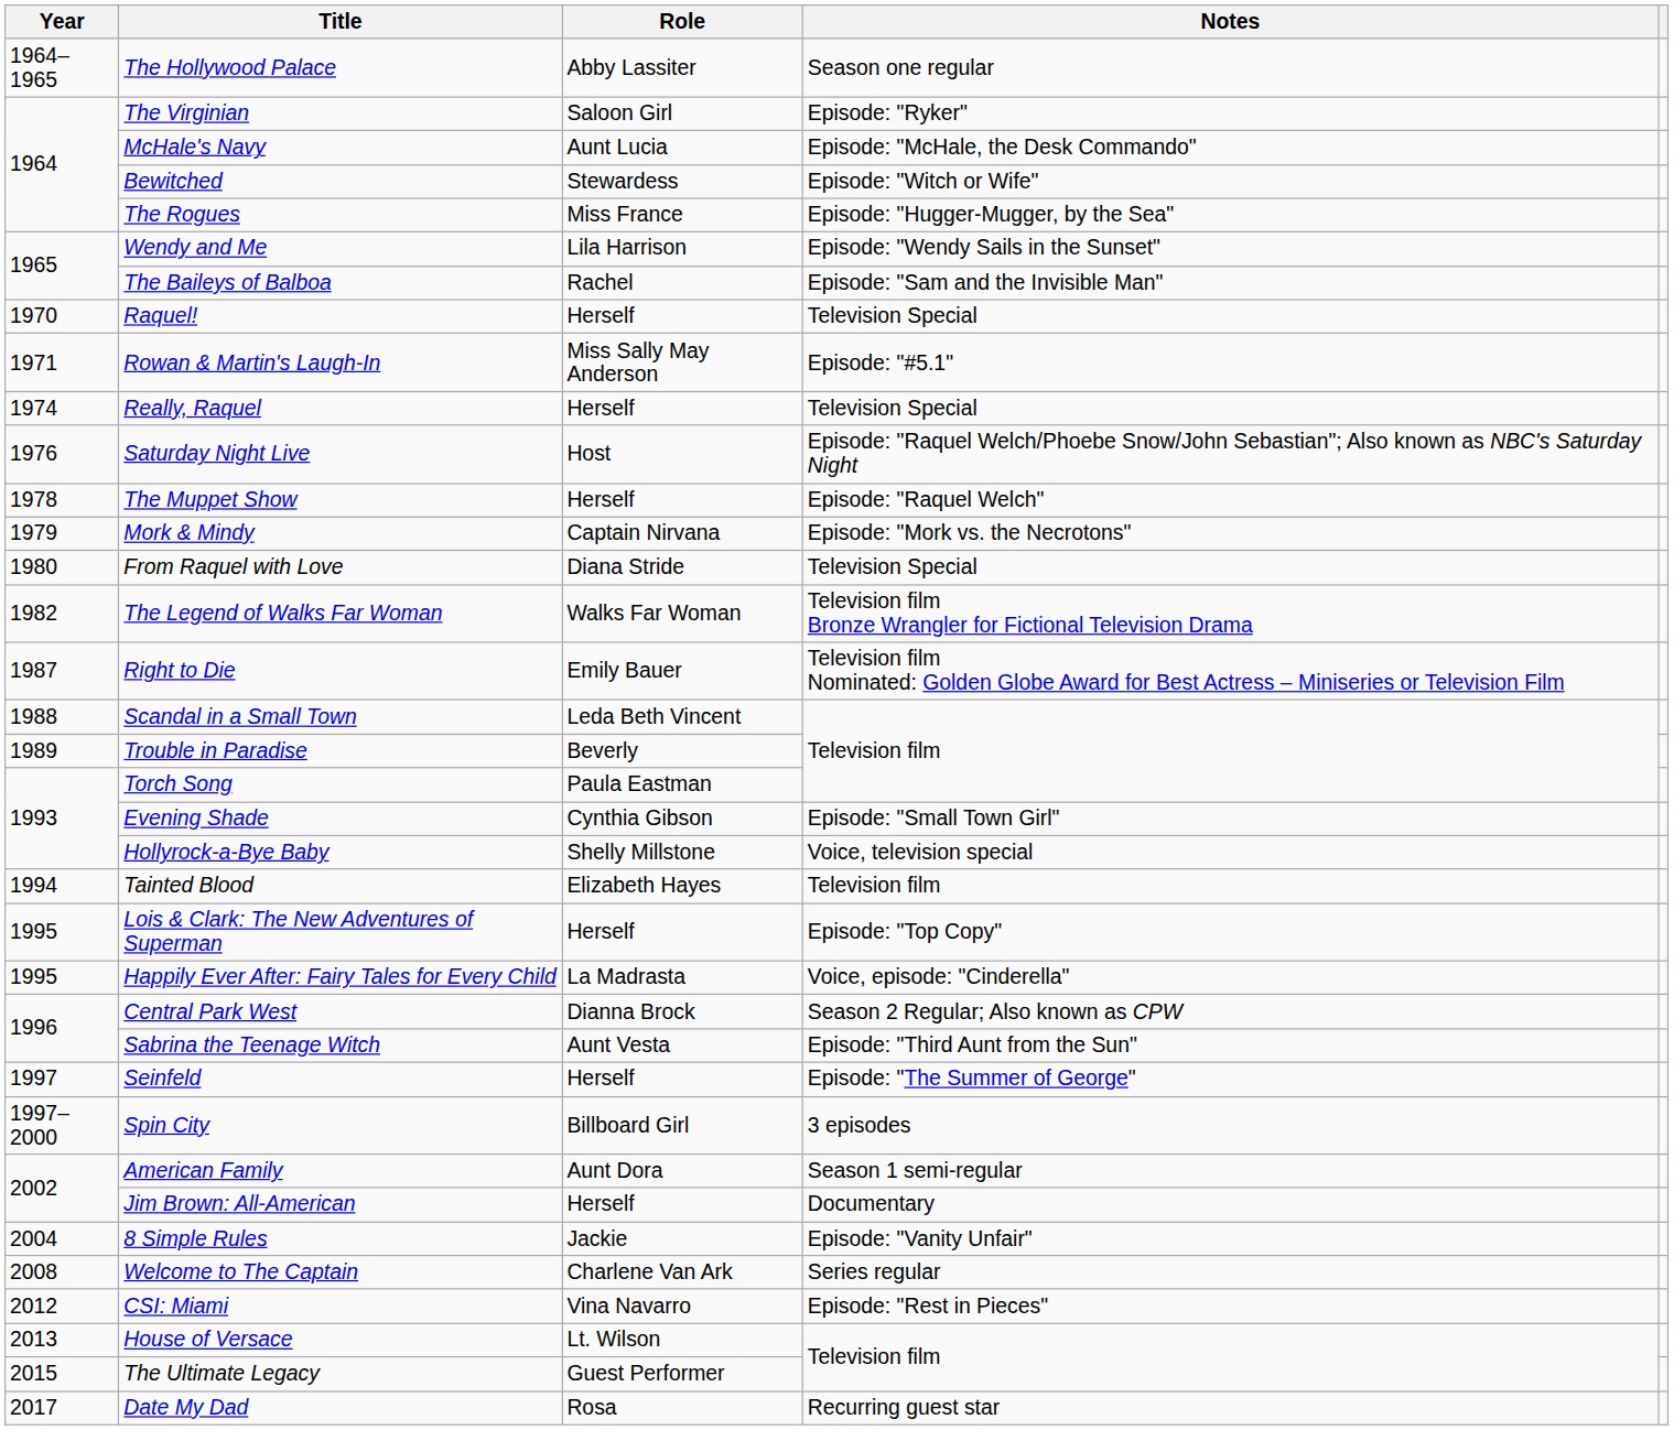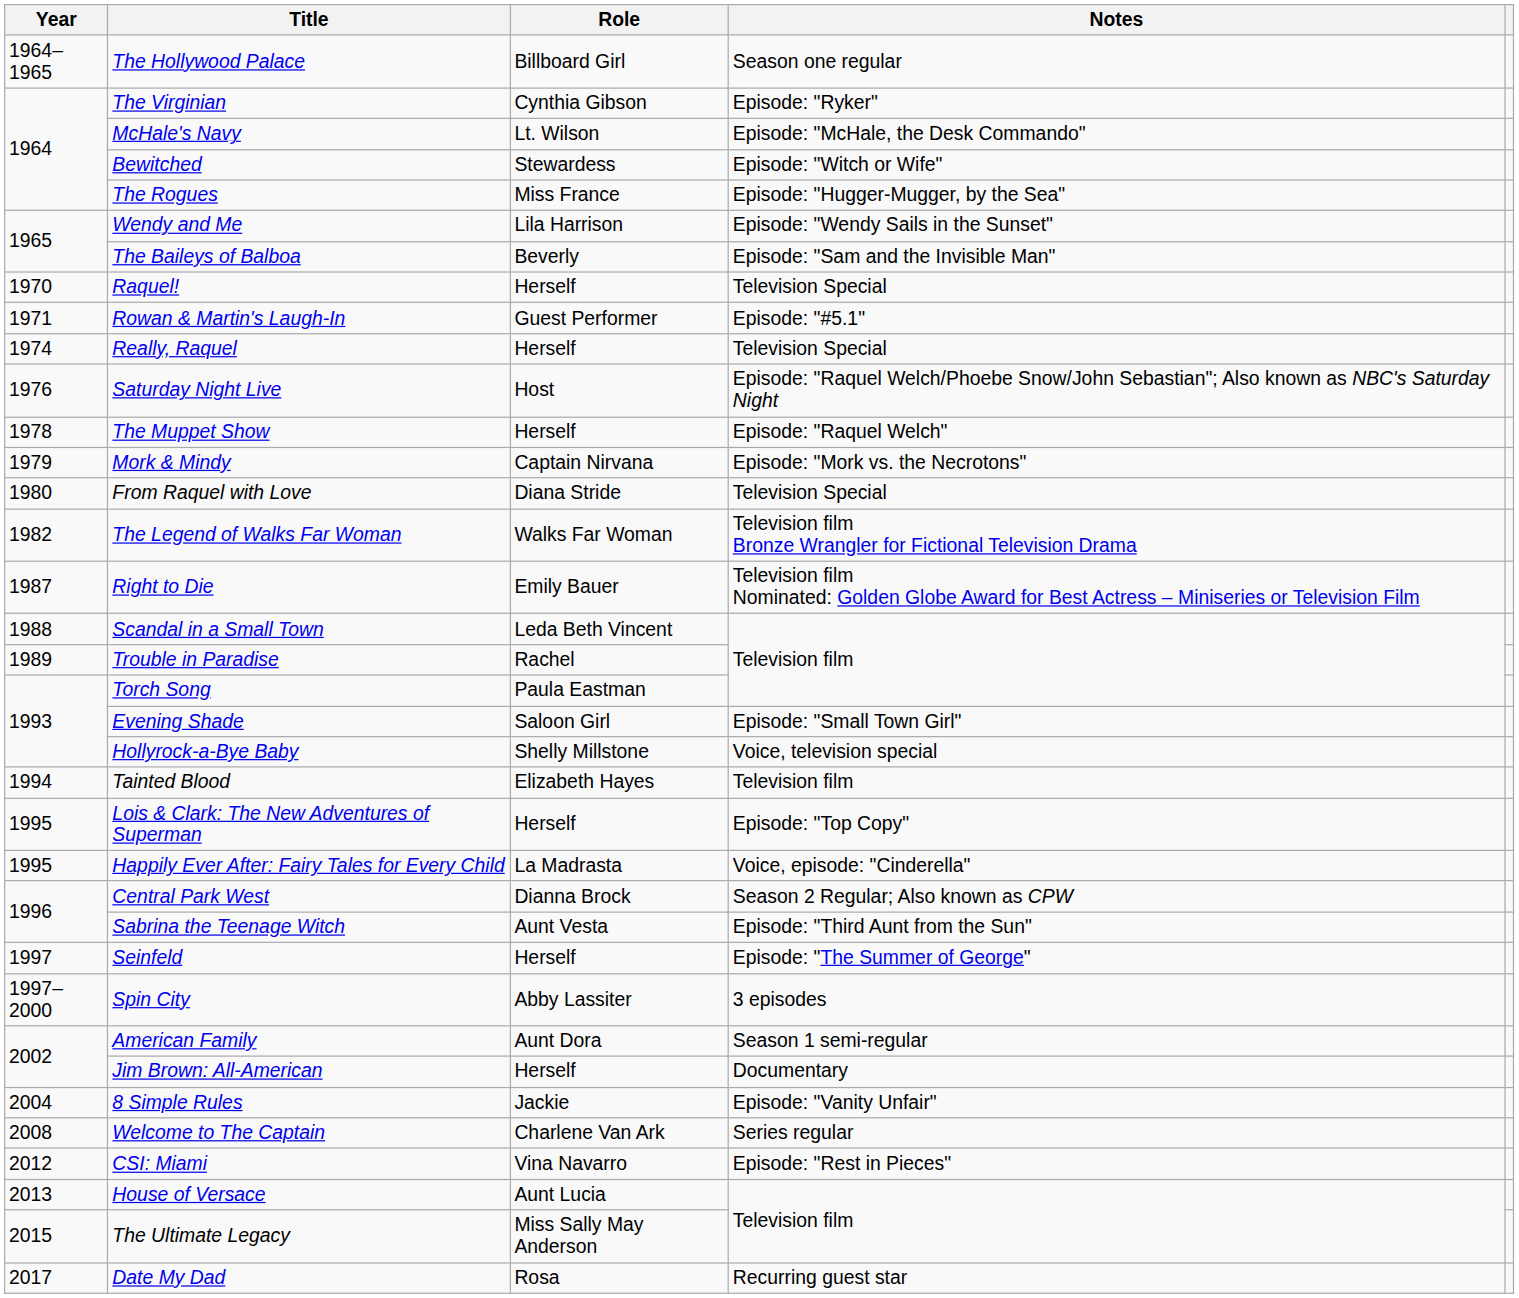The Hollywood Palace | Role: Abby Lassiter -> Billboard Girl
The Virginian | Role: Saloon Girl -> Cynthia Gibson
McHale's Navy | Role: Aunt Lucia -> Lt. Wilson
The Baileys of Balboa | Role: Rachel -> Beverly
Rowan & Martin's Laugh-In | Role: Miss Sally May Anderson -> Guest Performer
Trouble in Paradise | Role: Beverly -> Rachel
Evening Shade | Role: Cynthia Gibson -> Saloon Girl
Spin City | Role: Billboard Girl -> Abby Lassiter
House of Versace | Role: Lt. Wilson -> Aunt Lucia
The Ultimate Legacy | Role: Guest Performer -> Miss Sally May Anderson
